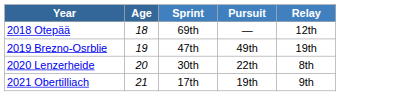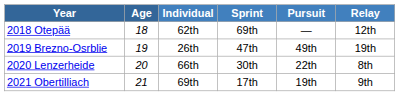+ column: Individual | 62th | 26th | 66th | 69th
